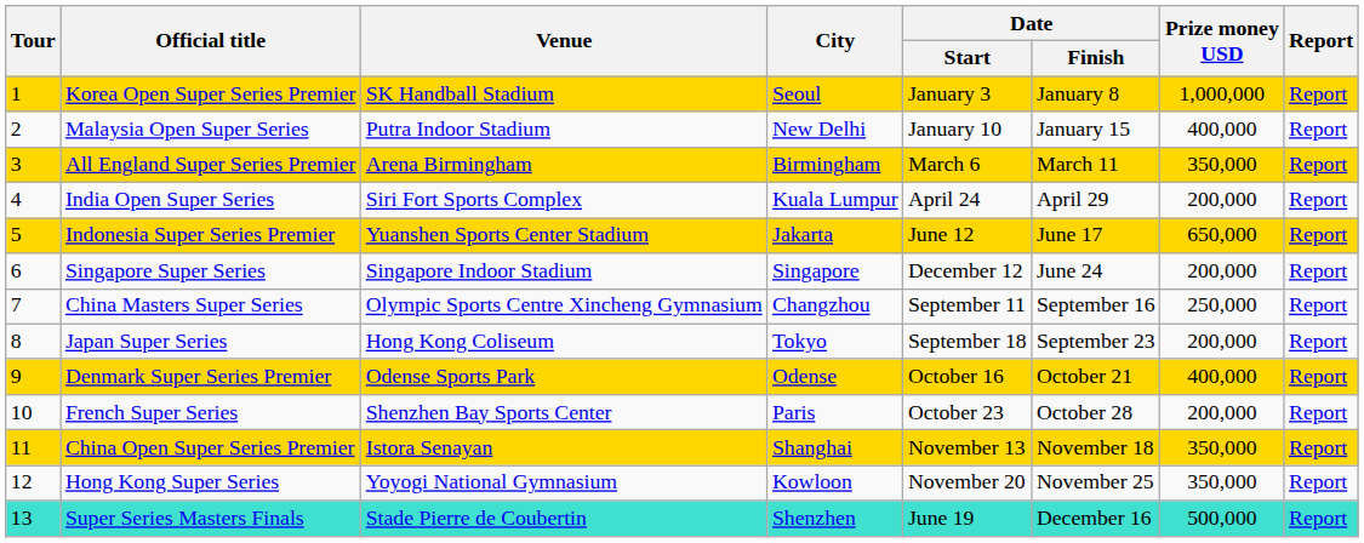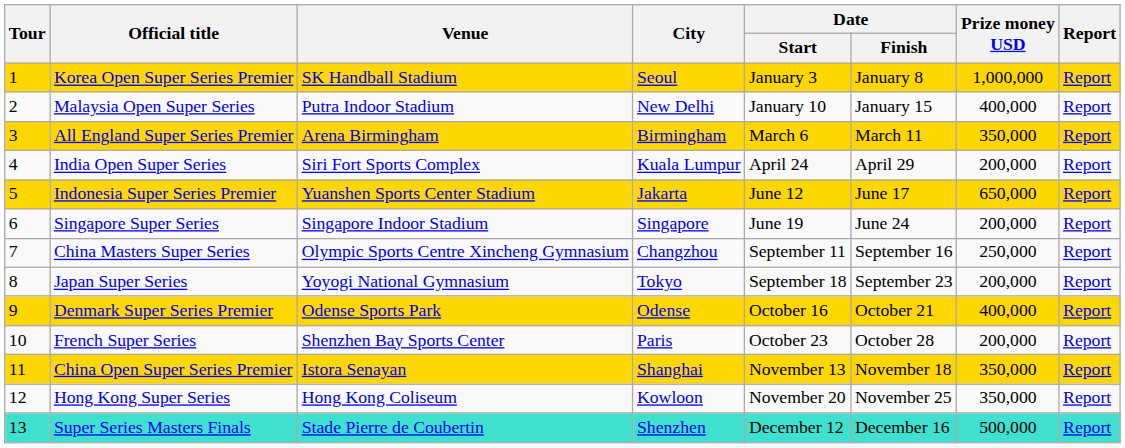Singapore Super Series | Date / Start: December 12 -> June 19
Japan Super Series | Venue: Hong Kong Coliseum -> Yoyogi National Gymnasium
Hong Kong Super Series | Venue: Yoyogi National Gymnasium -> Hong Kong Coliseum
Super Series Masters Finals | Date / Start: June 19 -> December 12
